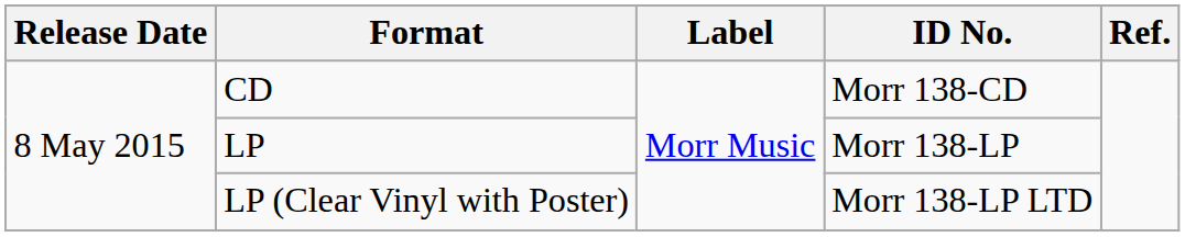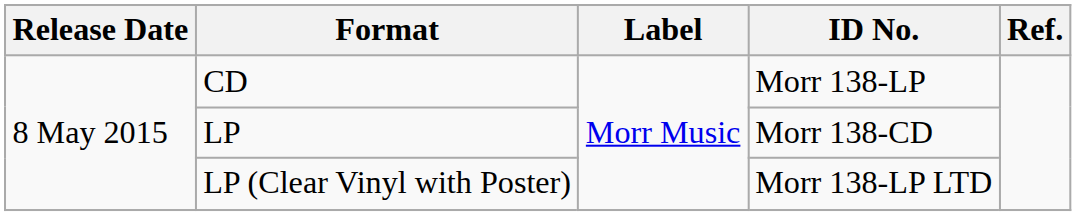CD | ID No.: Morr 138-CD -> Morr 138-LP
LP | ID No.: Morr 138-LP -> Morr 138-CD
